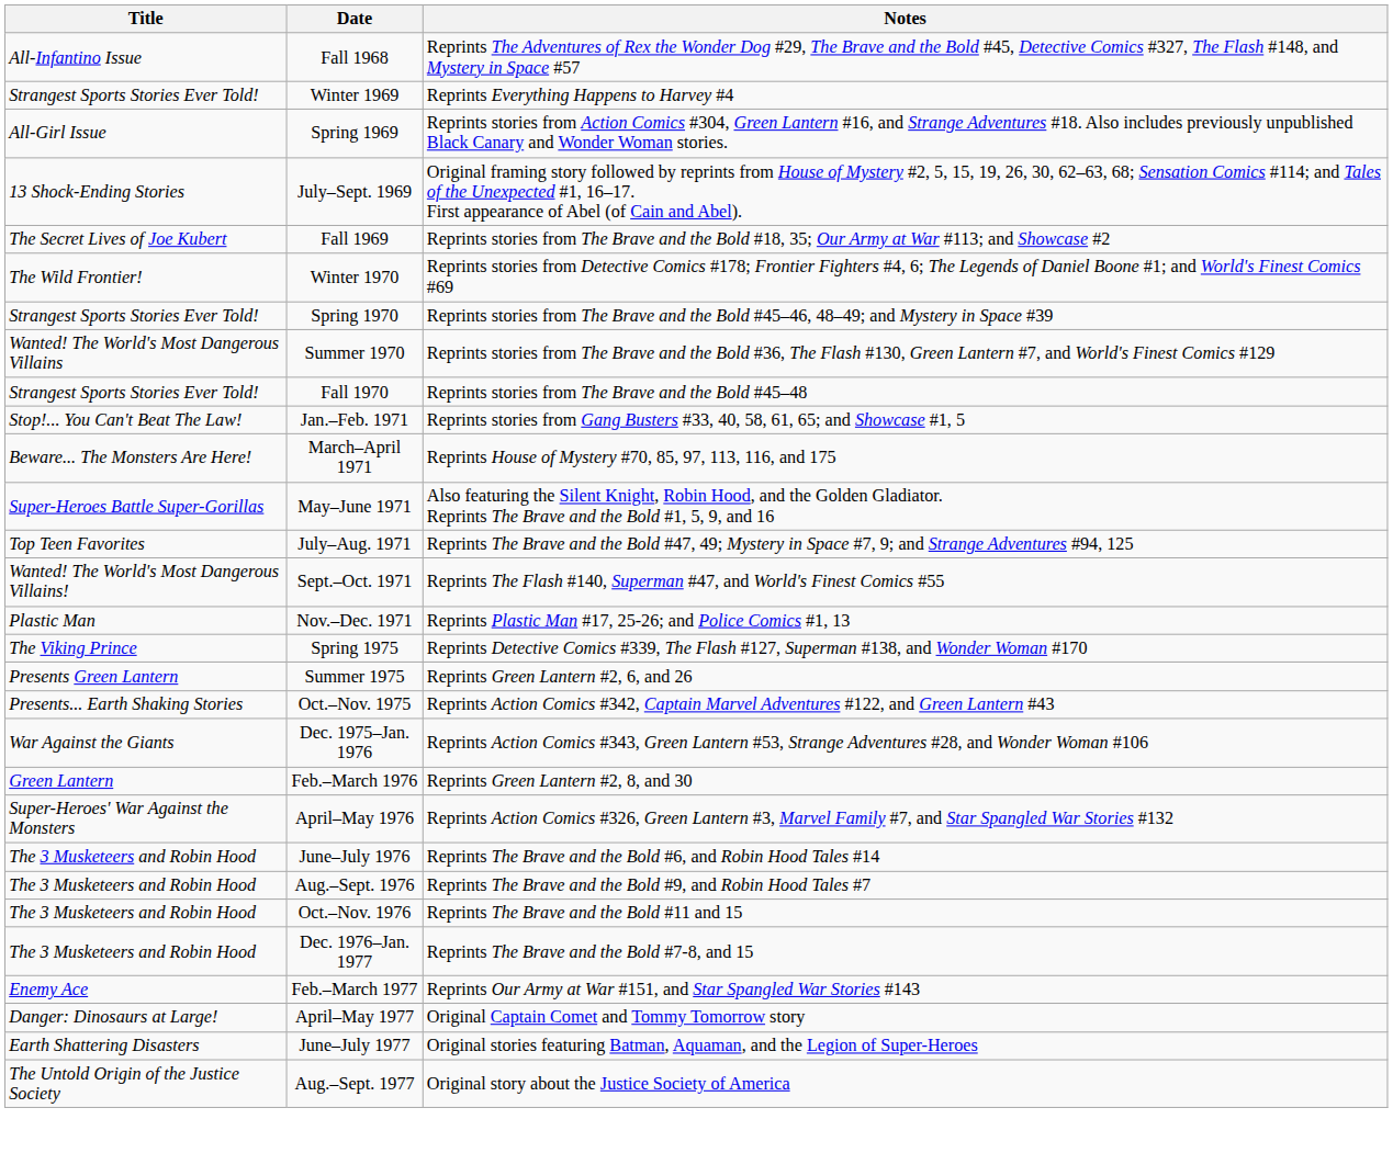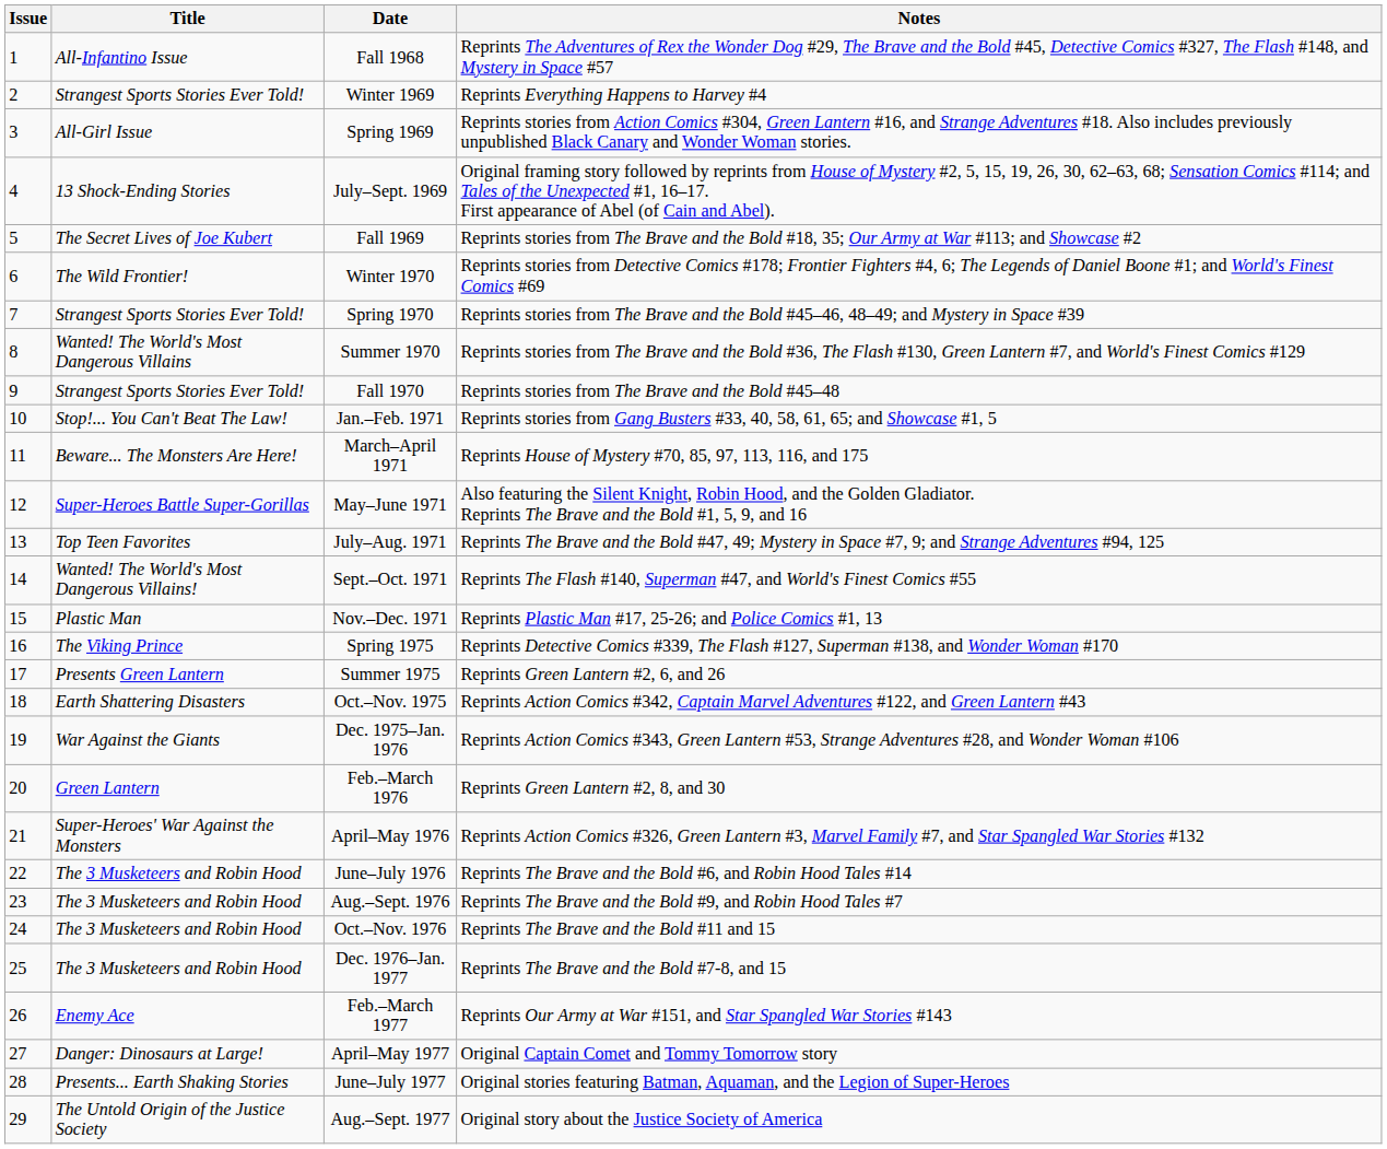+ column: Issue | 1 | 2 | 3 | 4 | 5 | 6 | 7 | 8 | 9 | 10 | 11 | 12 | 13 | 14 | 15 | 16 | 17 | 18 | 19 | 20 | 21 | 22 | 23 | 24 | 25 | 26 | 27 | 28 | 29
Oct.–Nov. 1975 | Title: Presents... Earth Shaking Stories -> Earth Shattering Disasters
June–July 1977 | Title: Earth Shattering Disasters -> Presents... Earth Shaking Stories
